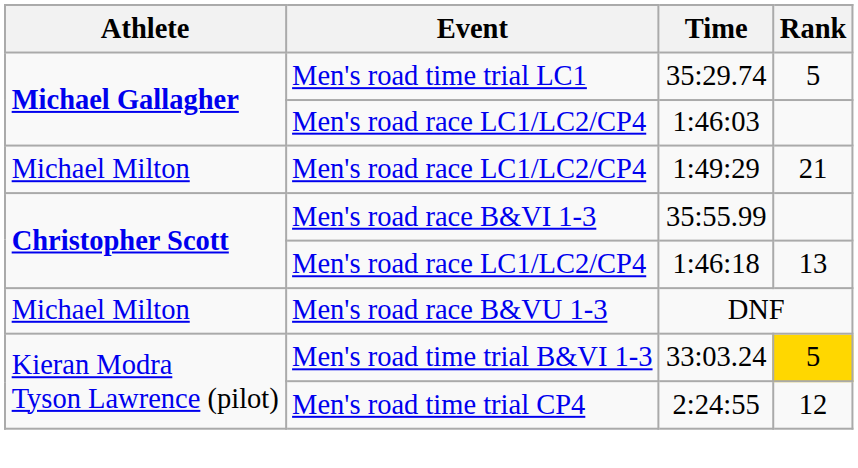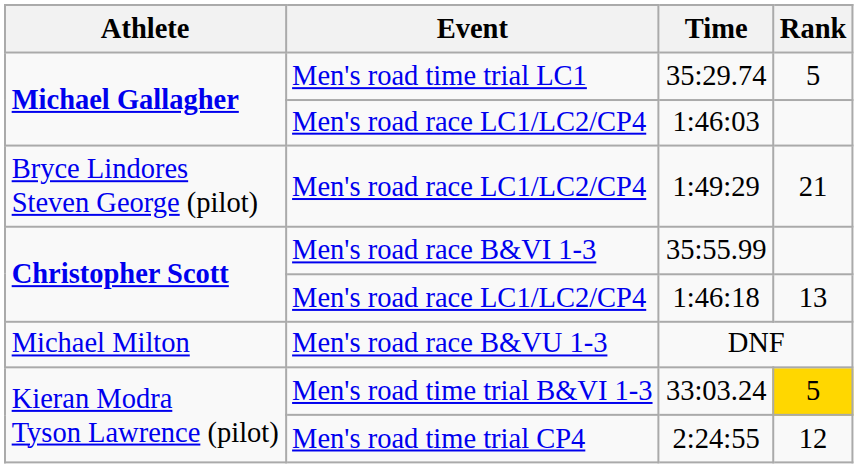1:49:29 | Athlete: Michael Milton -> Bryce Lindores Steven George (pilot)
